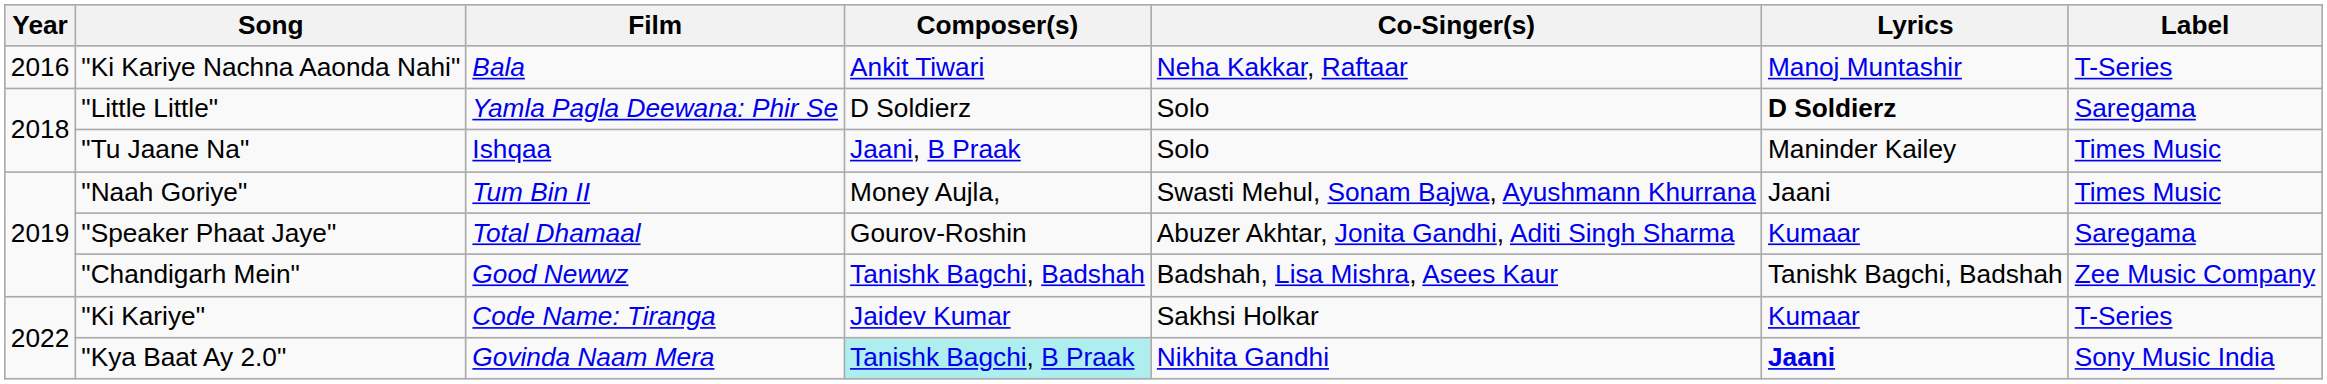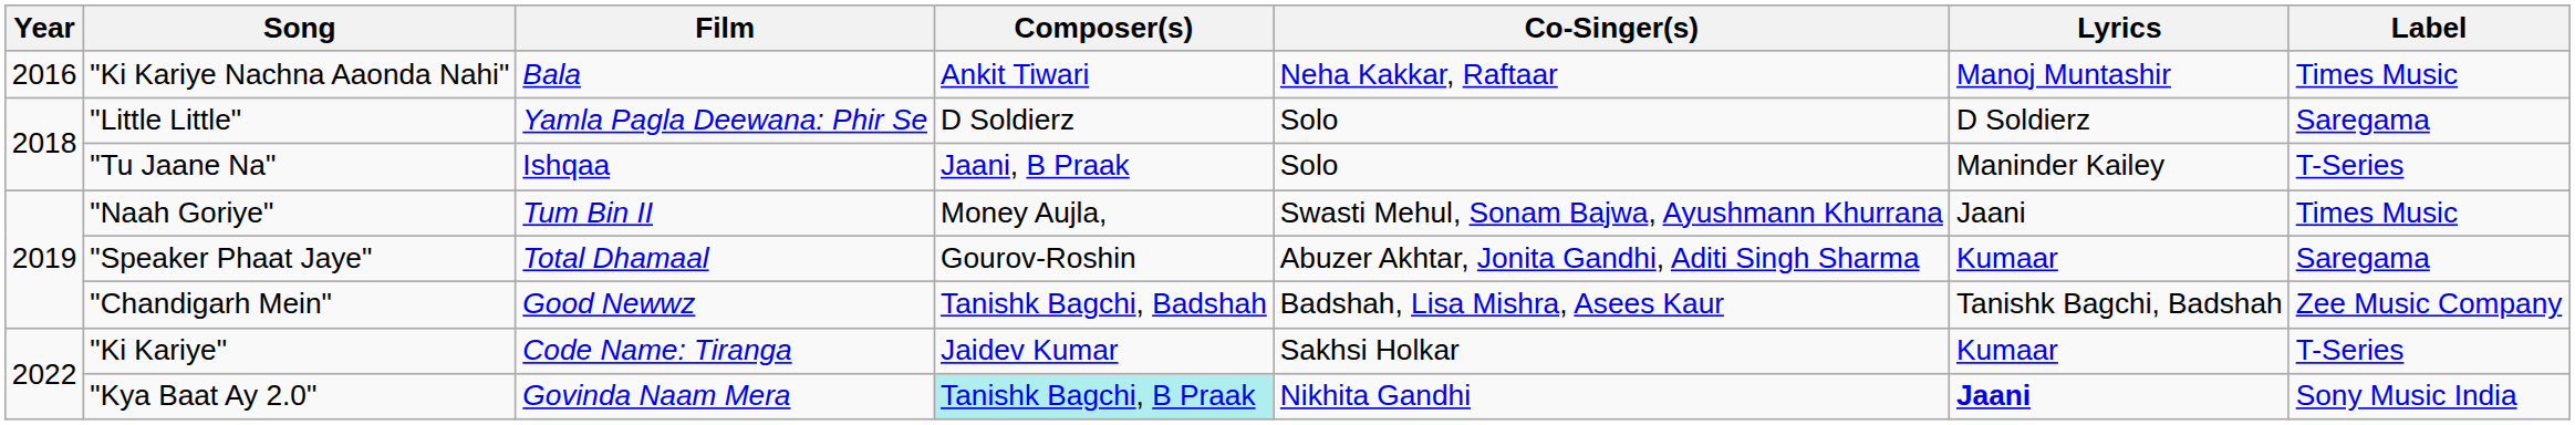"Ki Kariye Nachna Aaonda Nahi" | Label: T-Series -> Times Music
"Little Little" | Lyrics: bold -> normal
"Tu Jaane Na" | Label: Times Music -> T-Series
